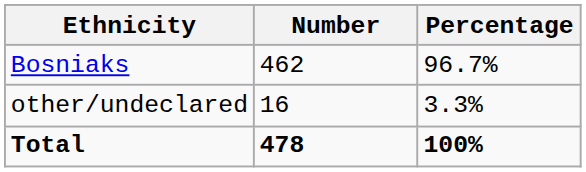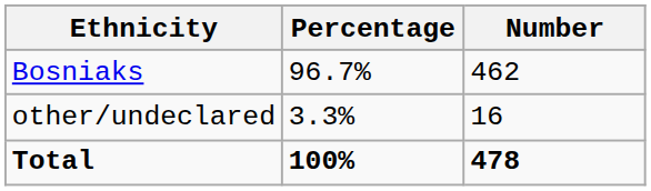columns swapped: Number <-> Percentage
